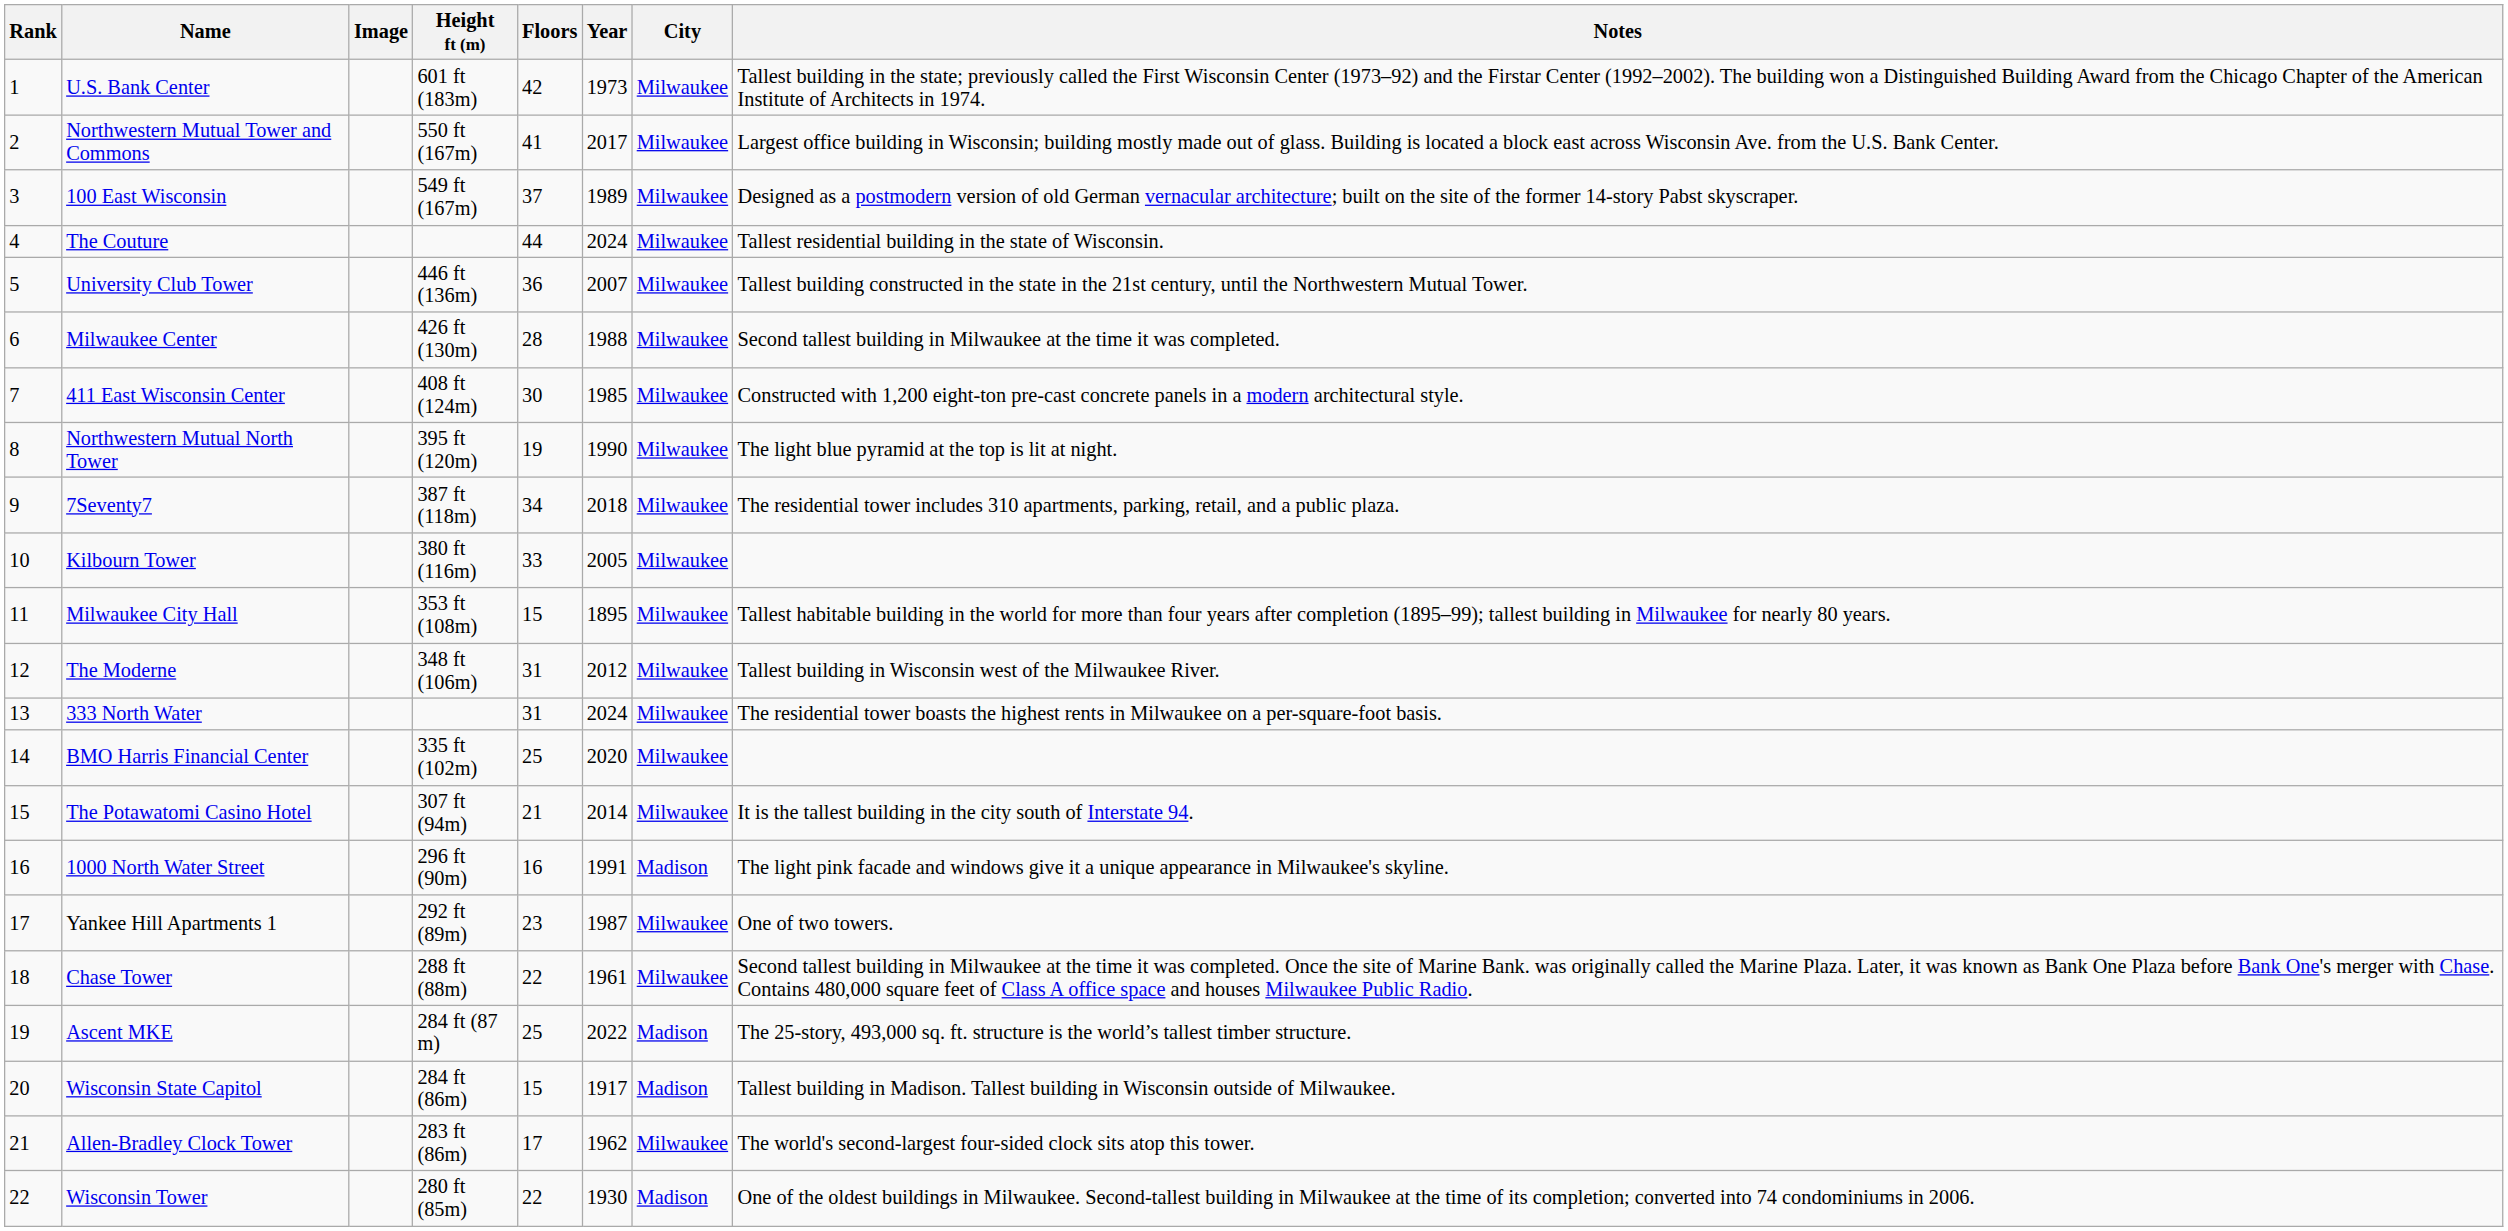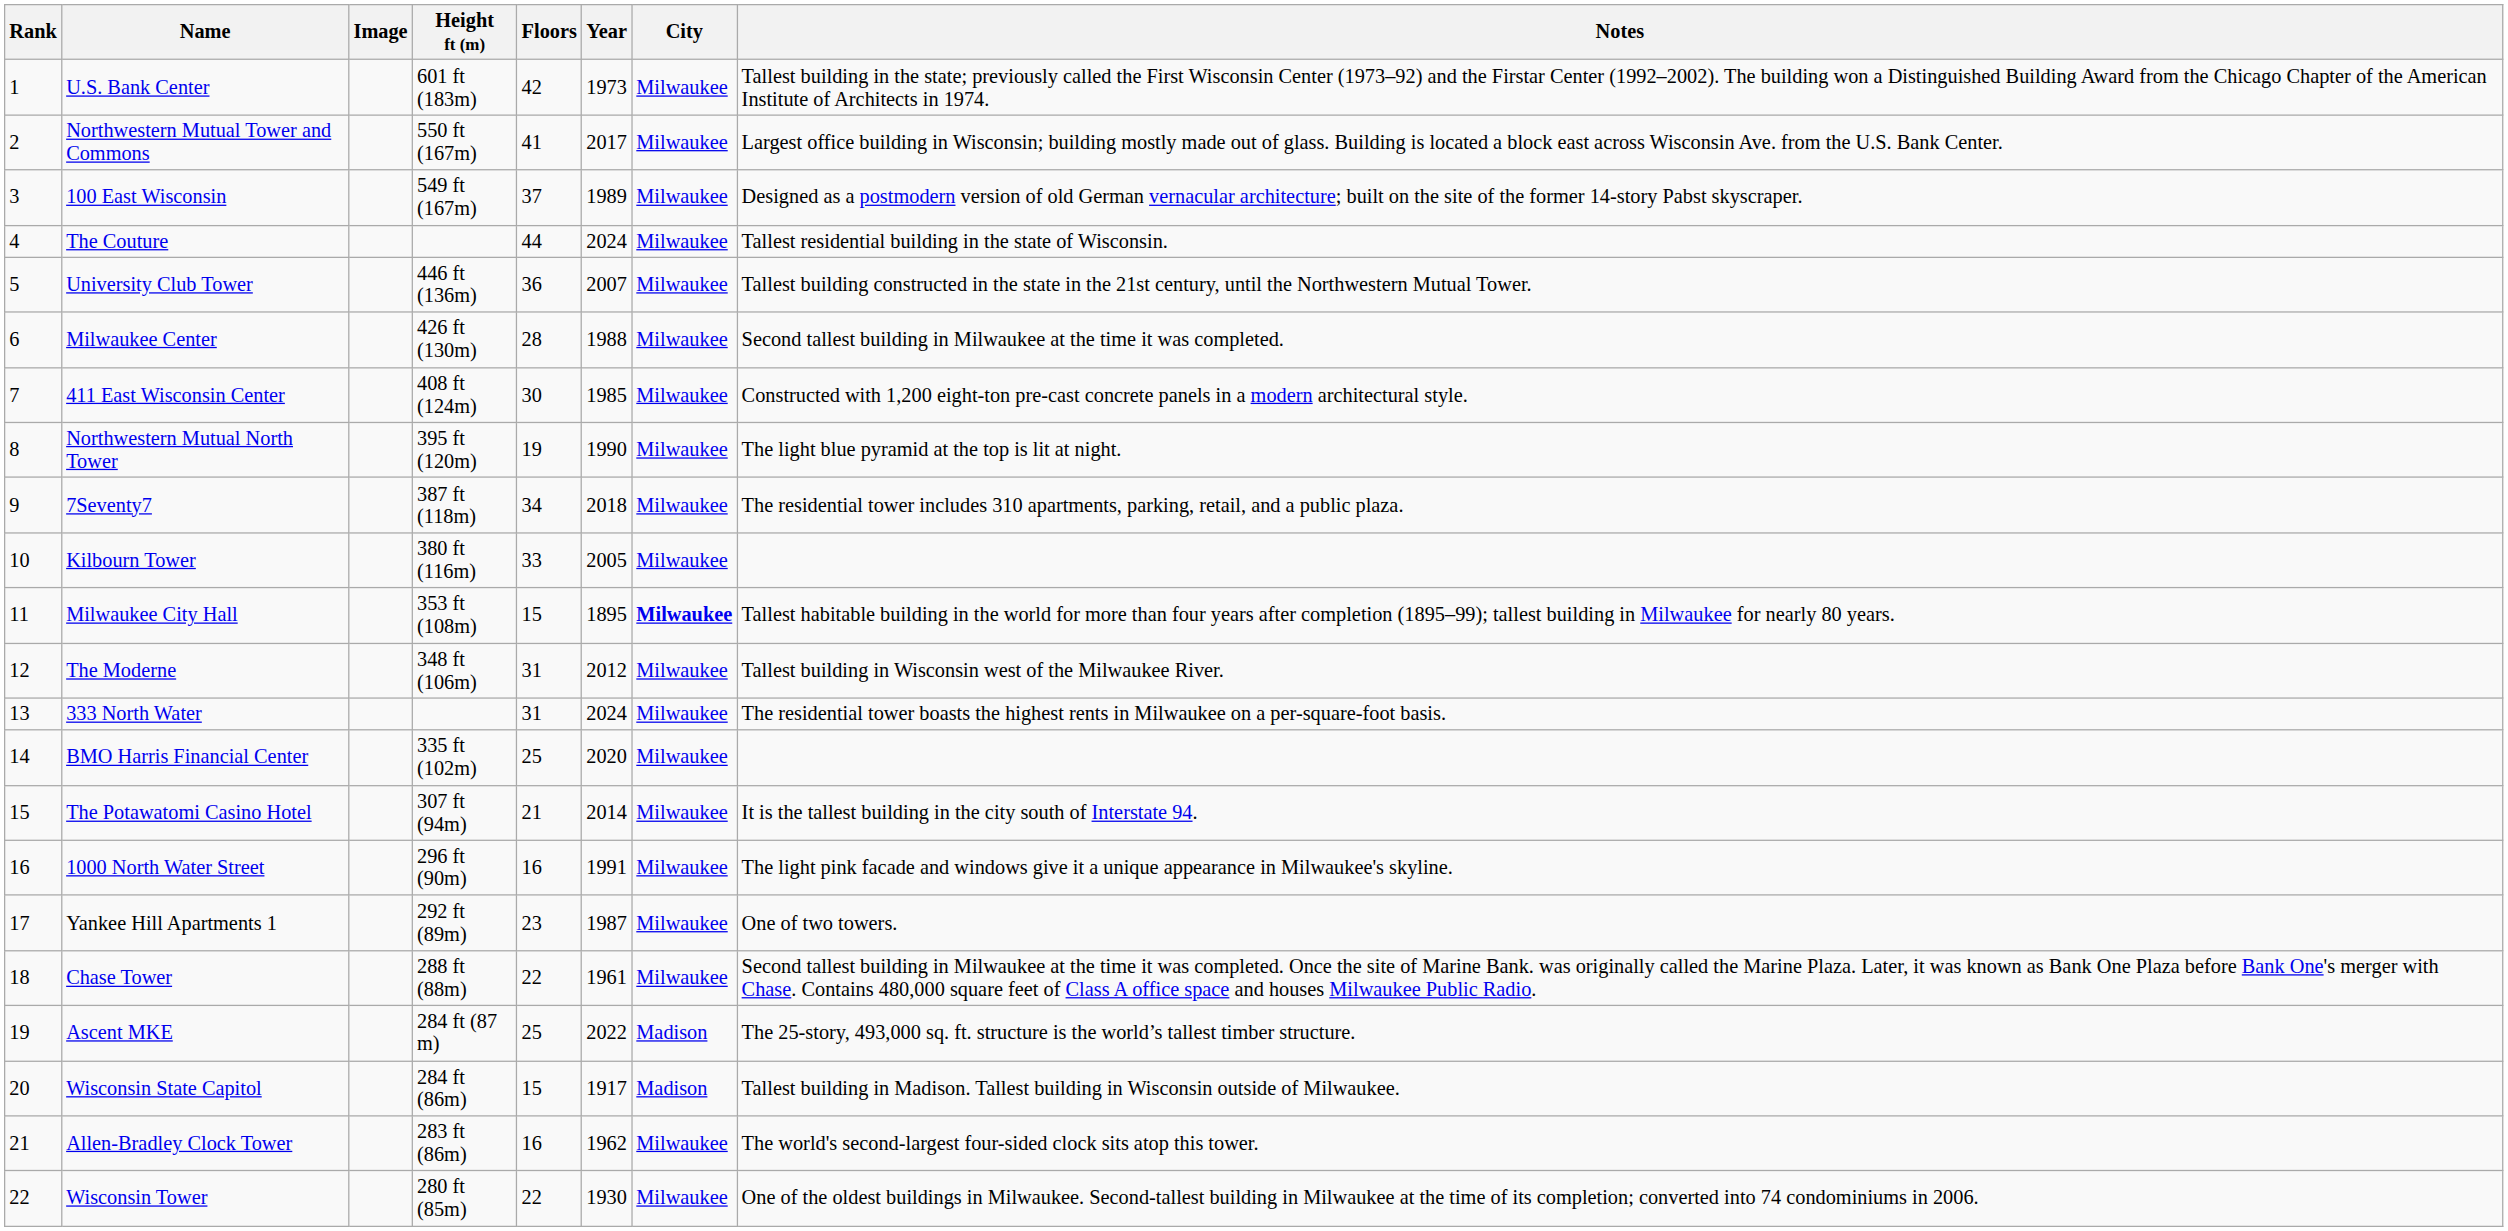Milwaukee City Hall | City: normal -> bold
1000 North Water Street | City: Madison -> Milwaukee
Allen-Bradley Clock Tower | Floors: 17 -> 16
Wisconsin Tower | City: Madison -> Milwaukee
